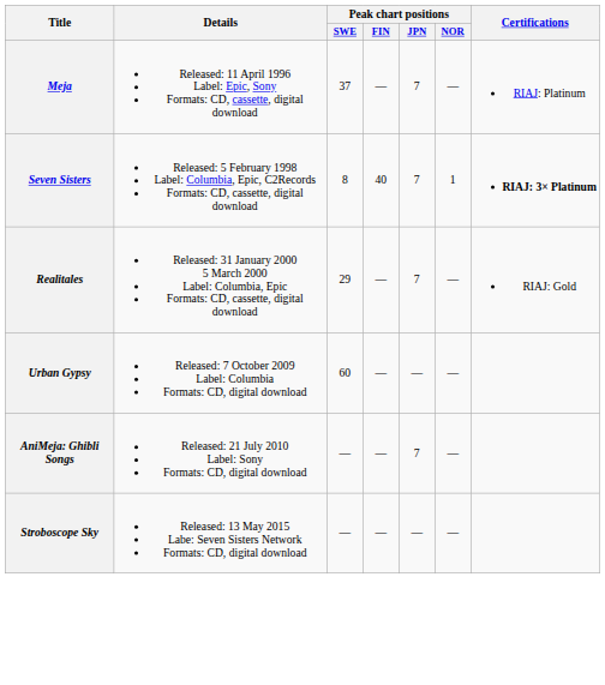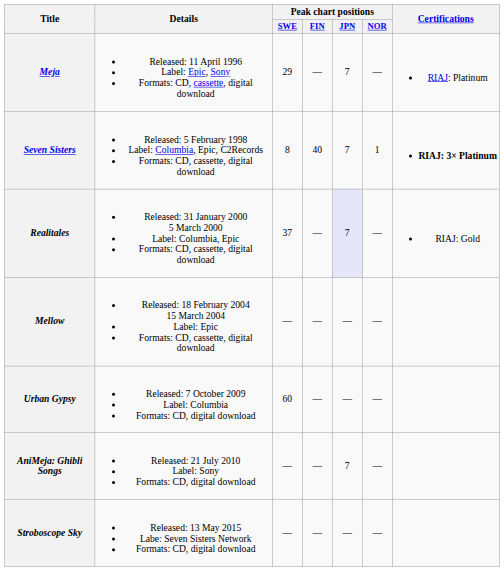Meja | Peak chart positions / SWE: 37 -> 29
Realitales | Peak chart positions / SWE: 29 -> 37
Realitales | Peak chart positions / JPN: no background -> lavender background
+ row: Mellow | Released: 18 February 2004 15 March 2004 Label: Epic Formats: CD, cassette, digital download | — | — | — | —
